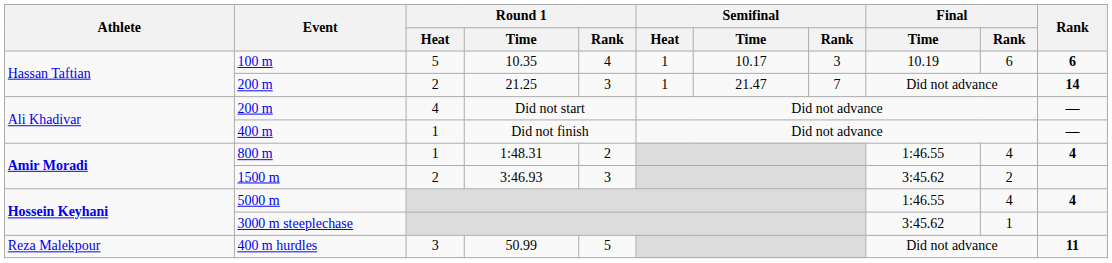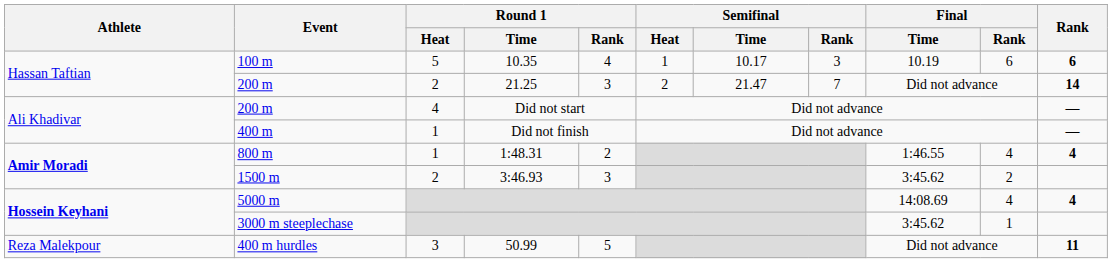200 m / 21.25 | Semifinal / Heat: 1 -> 2
5000 m | Final / Time: 1:46.55 -> 14:08.69
